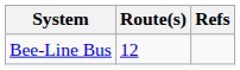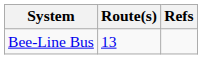Bee-Line Bus | Route(s): 12 -> 13
